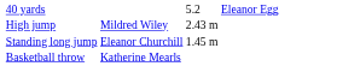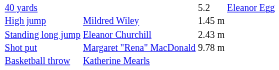High jump | column 3: 2.43 m -> 1.45 m
Standing long jump | column 3: 1.45 m -> 2.43 m
+ row: Shot put | Margaret "Rena" MacDonald | 9.78 m
